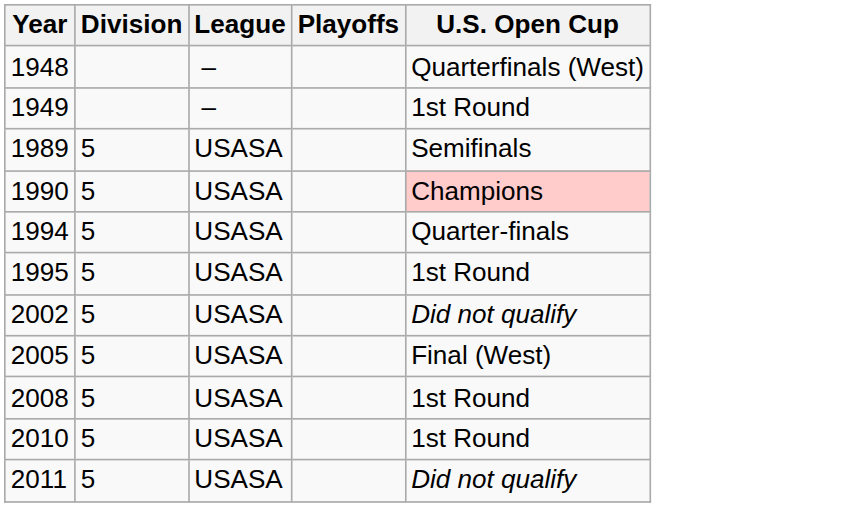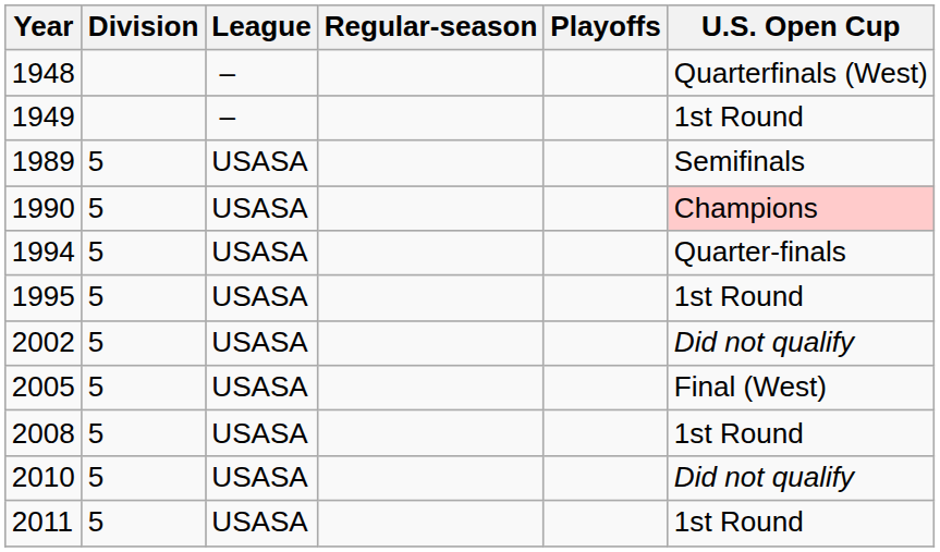+ column: Regular-season
2010 | U.S. Open Cup: 1st Round -> Did not qualify
2011 | U.S. Open Cup: Did not qualify -> 1st Round
